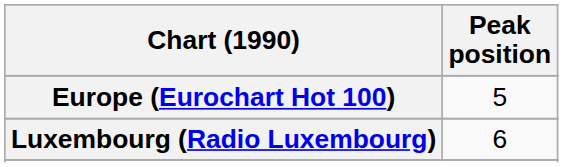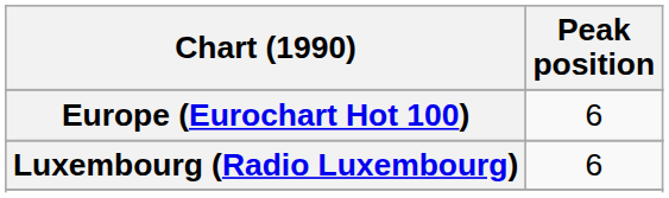Europe (Eurochart Hot 100) | Peak position: 5 -> 6
